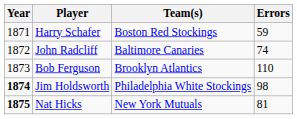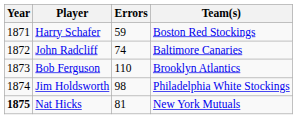columns swapped: Team(s) <-> Errors
Jim Holdsworth | Year: bold -> normal
